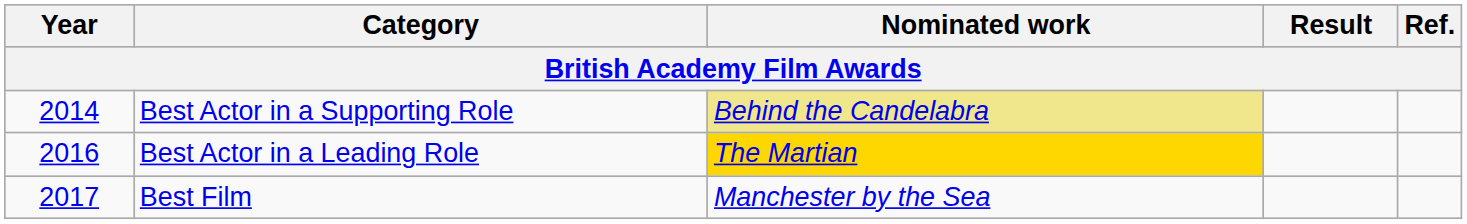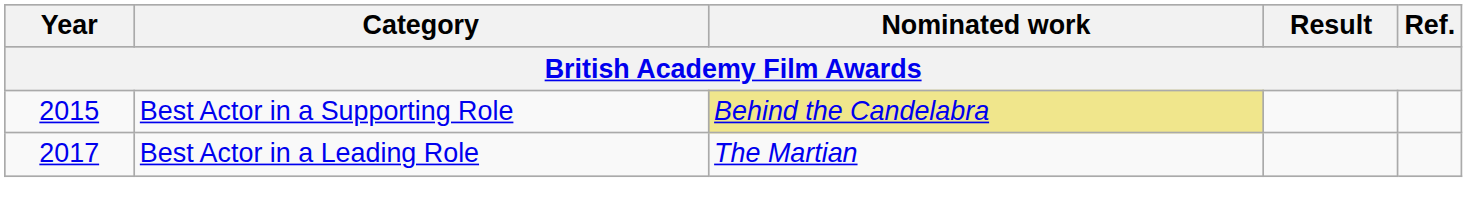Best Actor in a Supporting Role | Year: 2014 -> 2015
Best Actor in a Leading Role | Year: 2016 -> 2017
Best Actor in a Leading Role | Nominated work: gold background -> no background
- row: 2017 | Best Film | Manchester by the Sea
